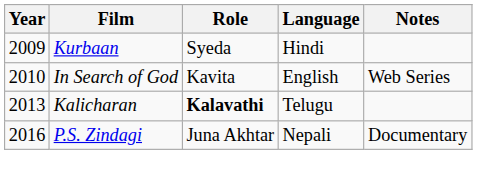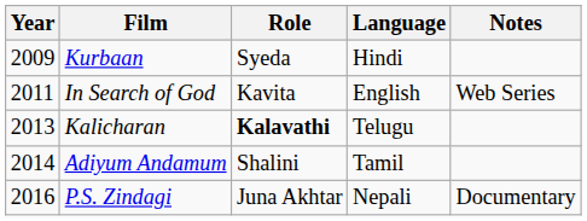In Search of God | Year: 2010 -> 2011
+ row: 2014 | Adiyum Andamum | Shalini | Tamil
